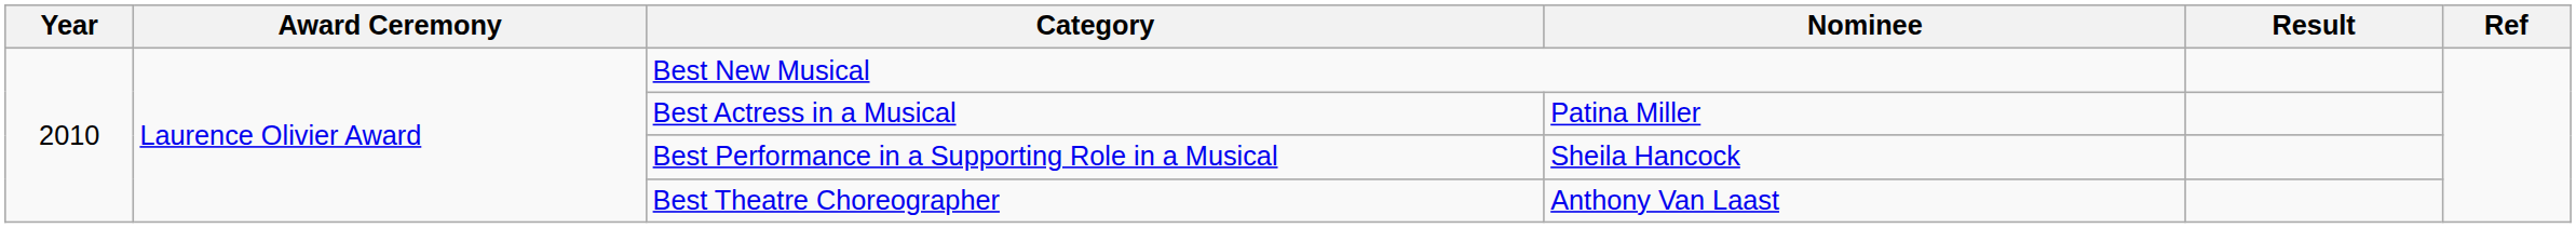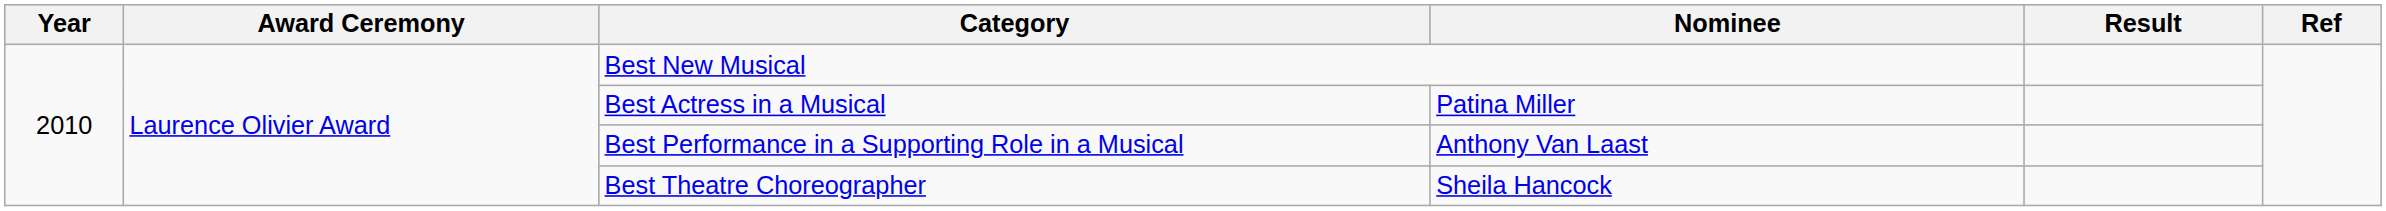Best Performance in a Supporting Role in a Musical | Nominee: Sheila Hancock -> Anthony Van Laast
Best Theatre Choreographer | Nominee: Anthony Van Laast -> Sheila Hancock
